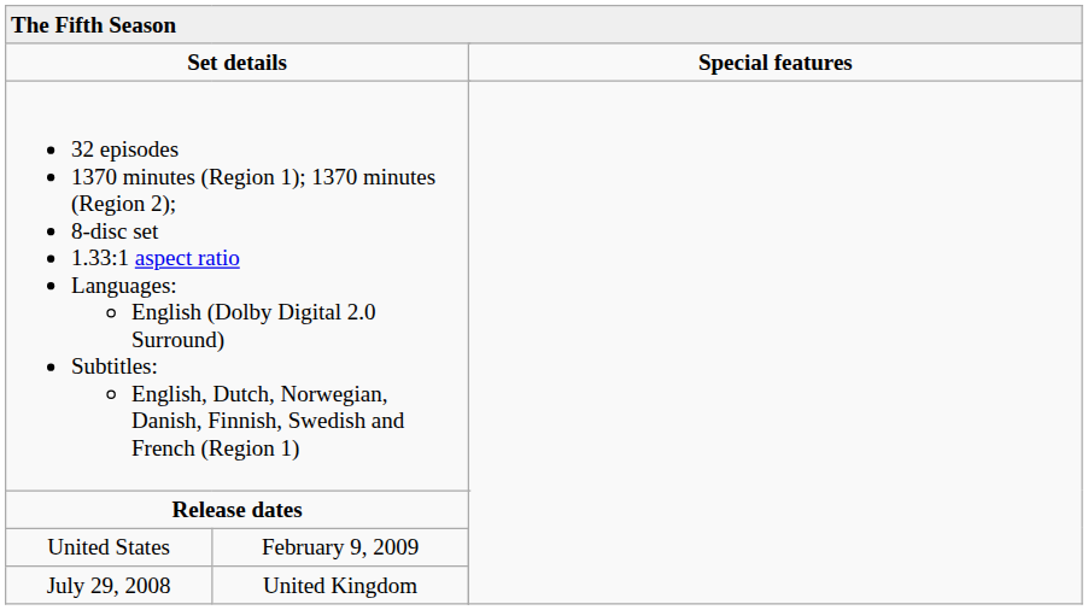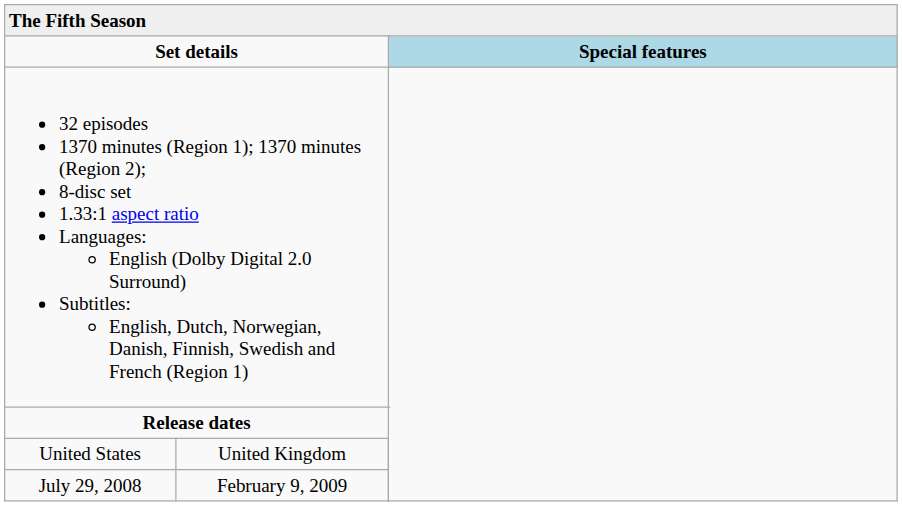Set details | column 4: no background -> lightblue background
United States | column 2: February 9, 2009 -> United Kingdom
July 29, 2008 | column 2: United Kingdom -> February 9, 2009
